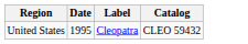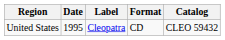+ column: Format | CD
